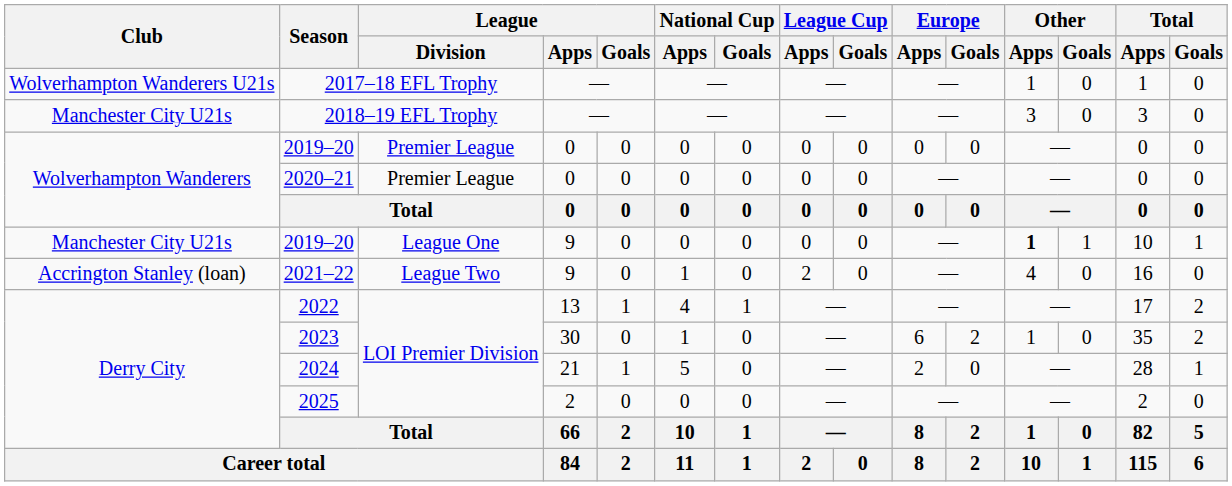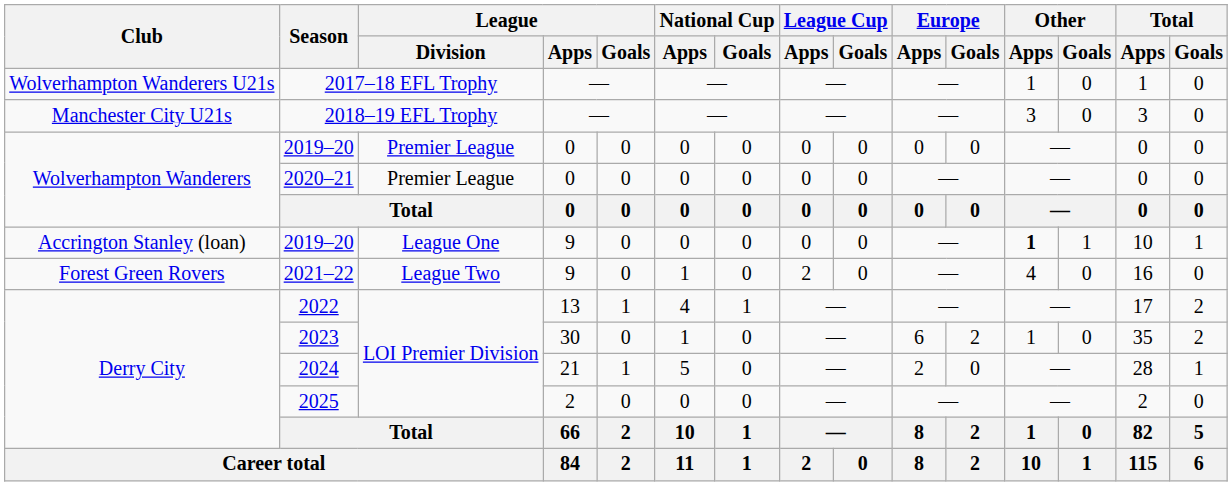2019–20 / 9 | Club: Manchester City U21s -> Accrington Stanley (loan)
2021–22 | Club: Accrington Stanley (loan) -> Forest Green Rovers
